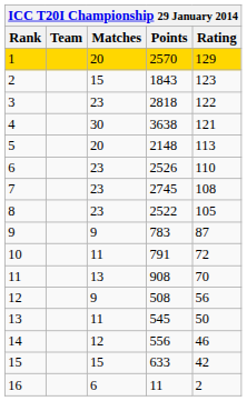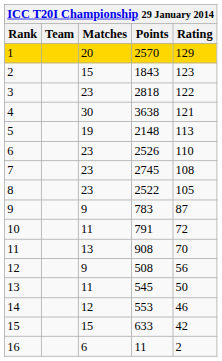5 | Matches: 20 -> 19
14 | Points: 556 -> 553
